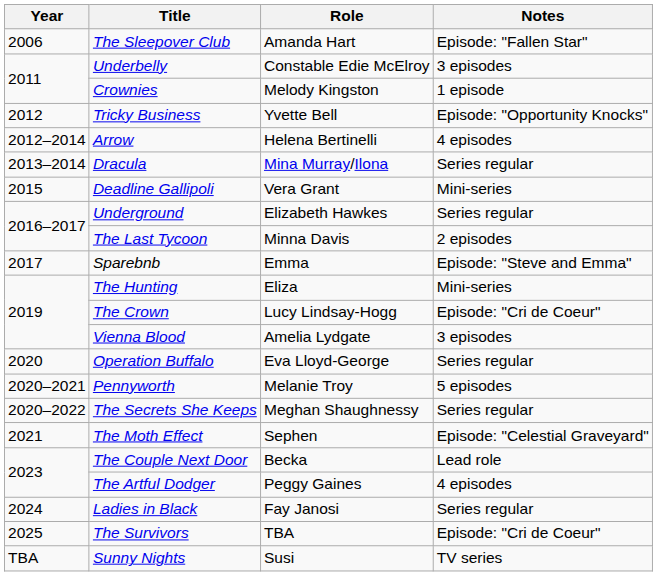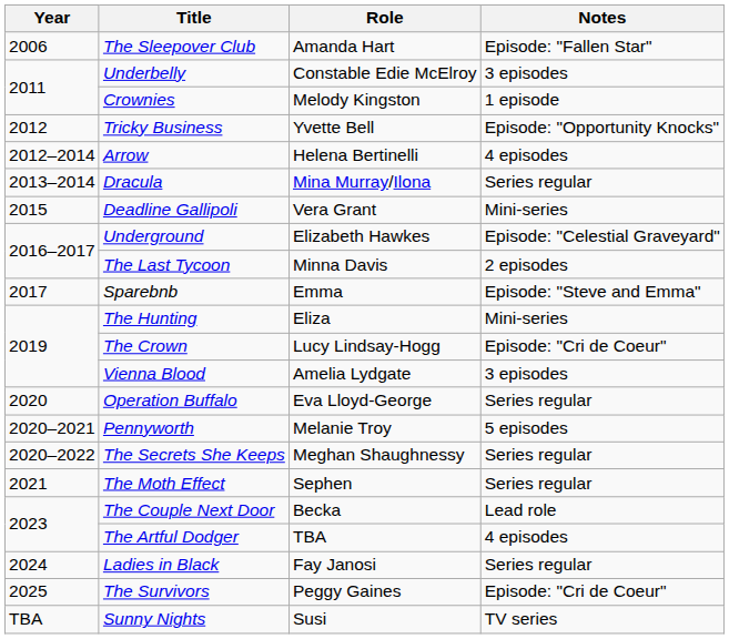Underground | Notes: Series regular -> Episode: "Celestial Graveyard"
The Moth Effect | Notes: Episode: "Celestial Graveyard" -> Series regular
The Artful Dodger | Role: Peggy Gaines -> TBA
The Survivors | Role: TBA -> Peggy Gaines
